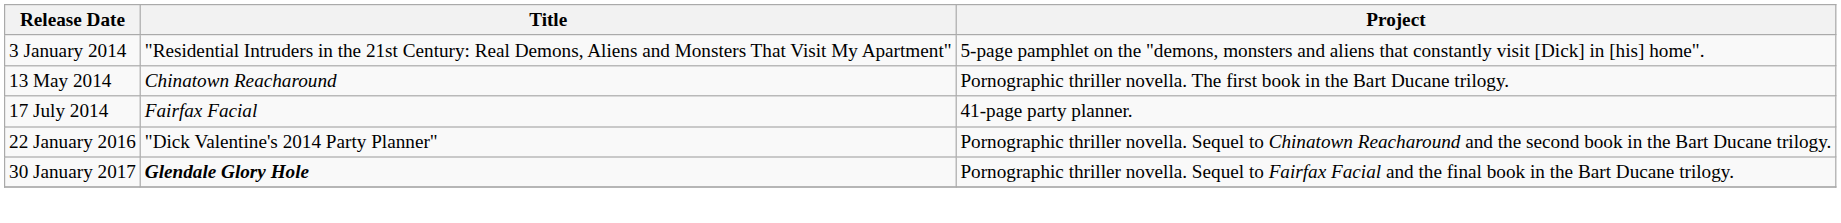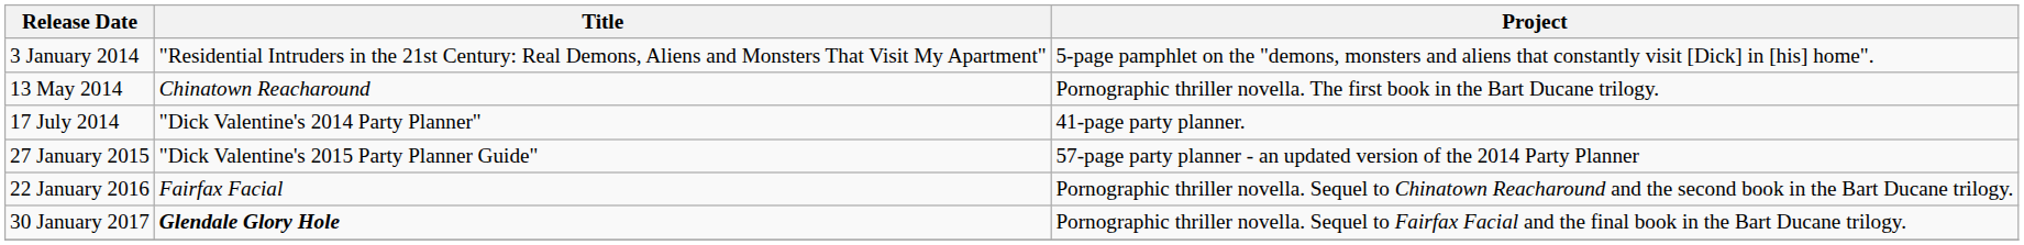17 July 2014 | Title: Fairfax Facial -> "Dick Valentine's 2014 Party Planner"
+ row: 27 January 2015 | "Dick Valentine's 2015 Party Planner Guide" | 57-page party planner - an updated version of the 2014 Party Planner
22 January 2016 | Title: "Dick Valentine's 2014 Party Planner" -> Fairfax Facial
